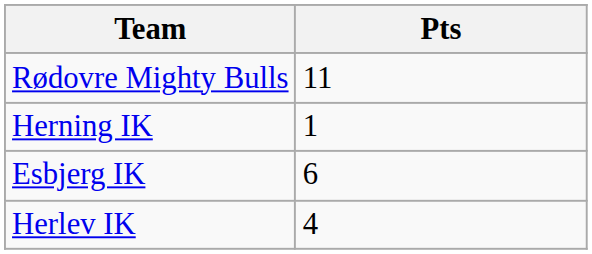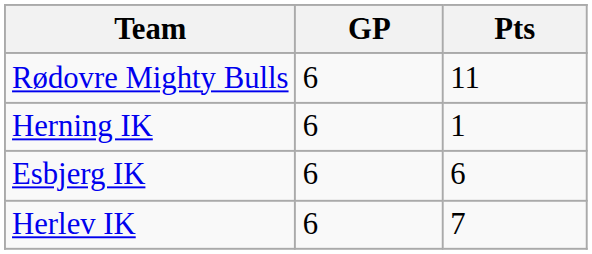+ column: GP | 6 | 6 | 6 | 6
Herlev IK | Pts: 4 -> 7
